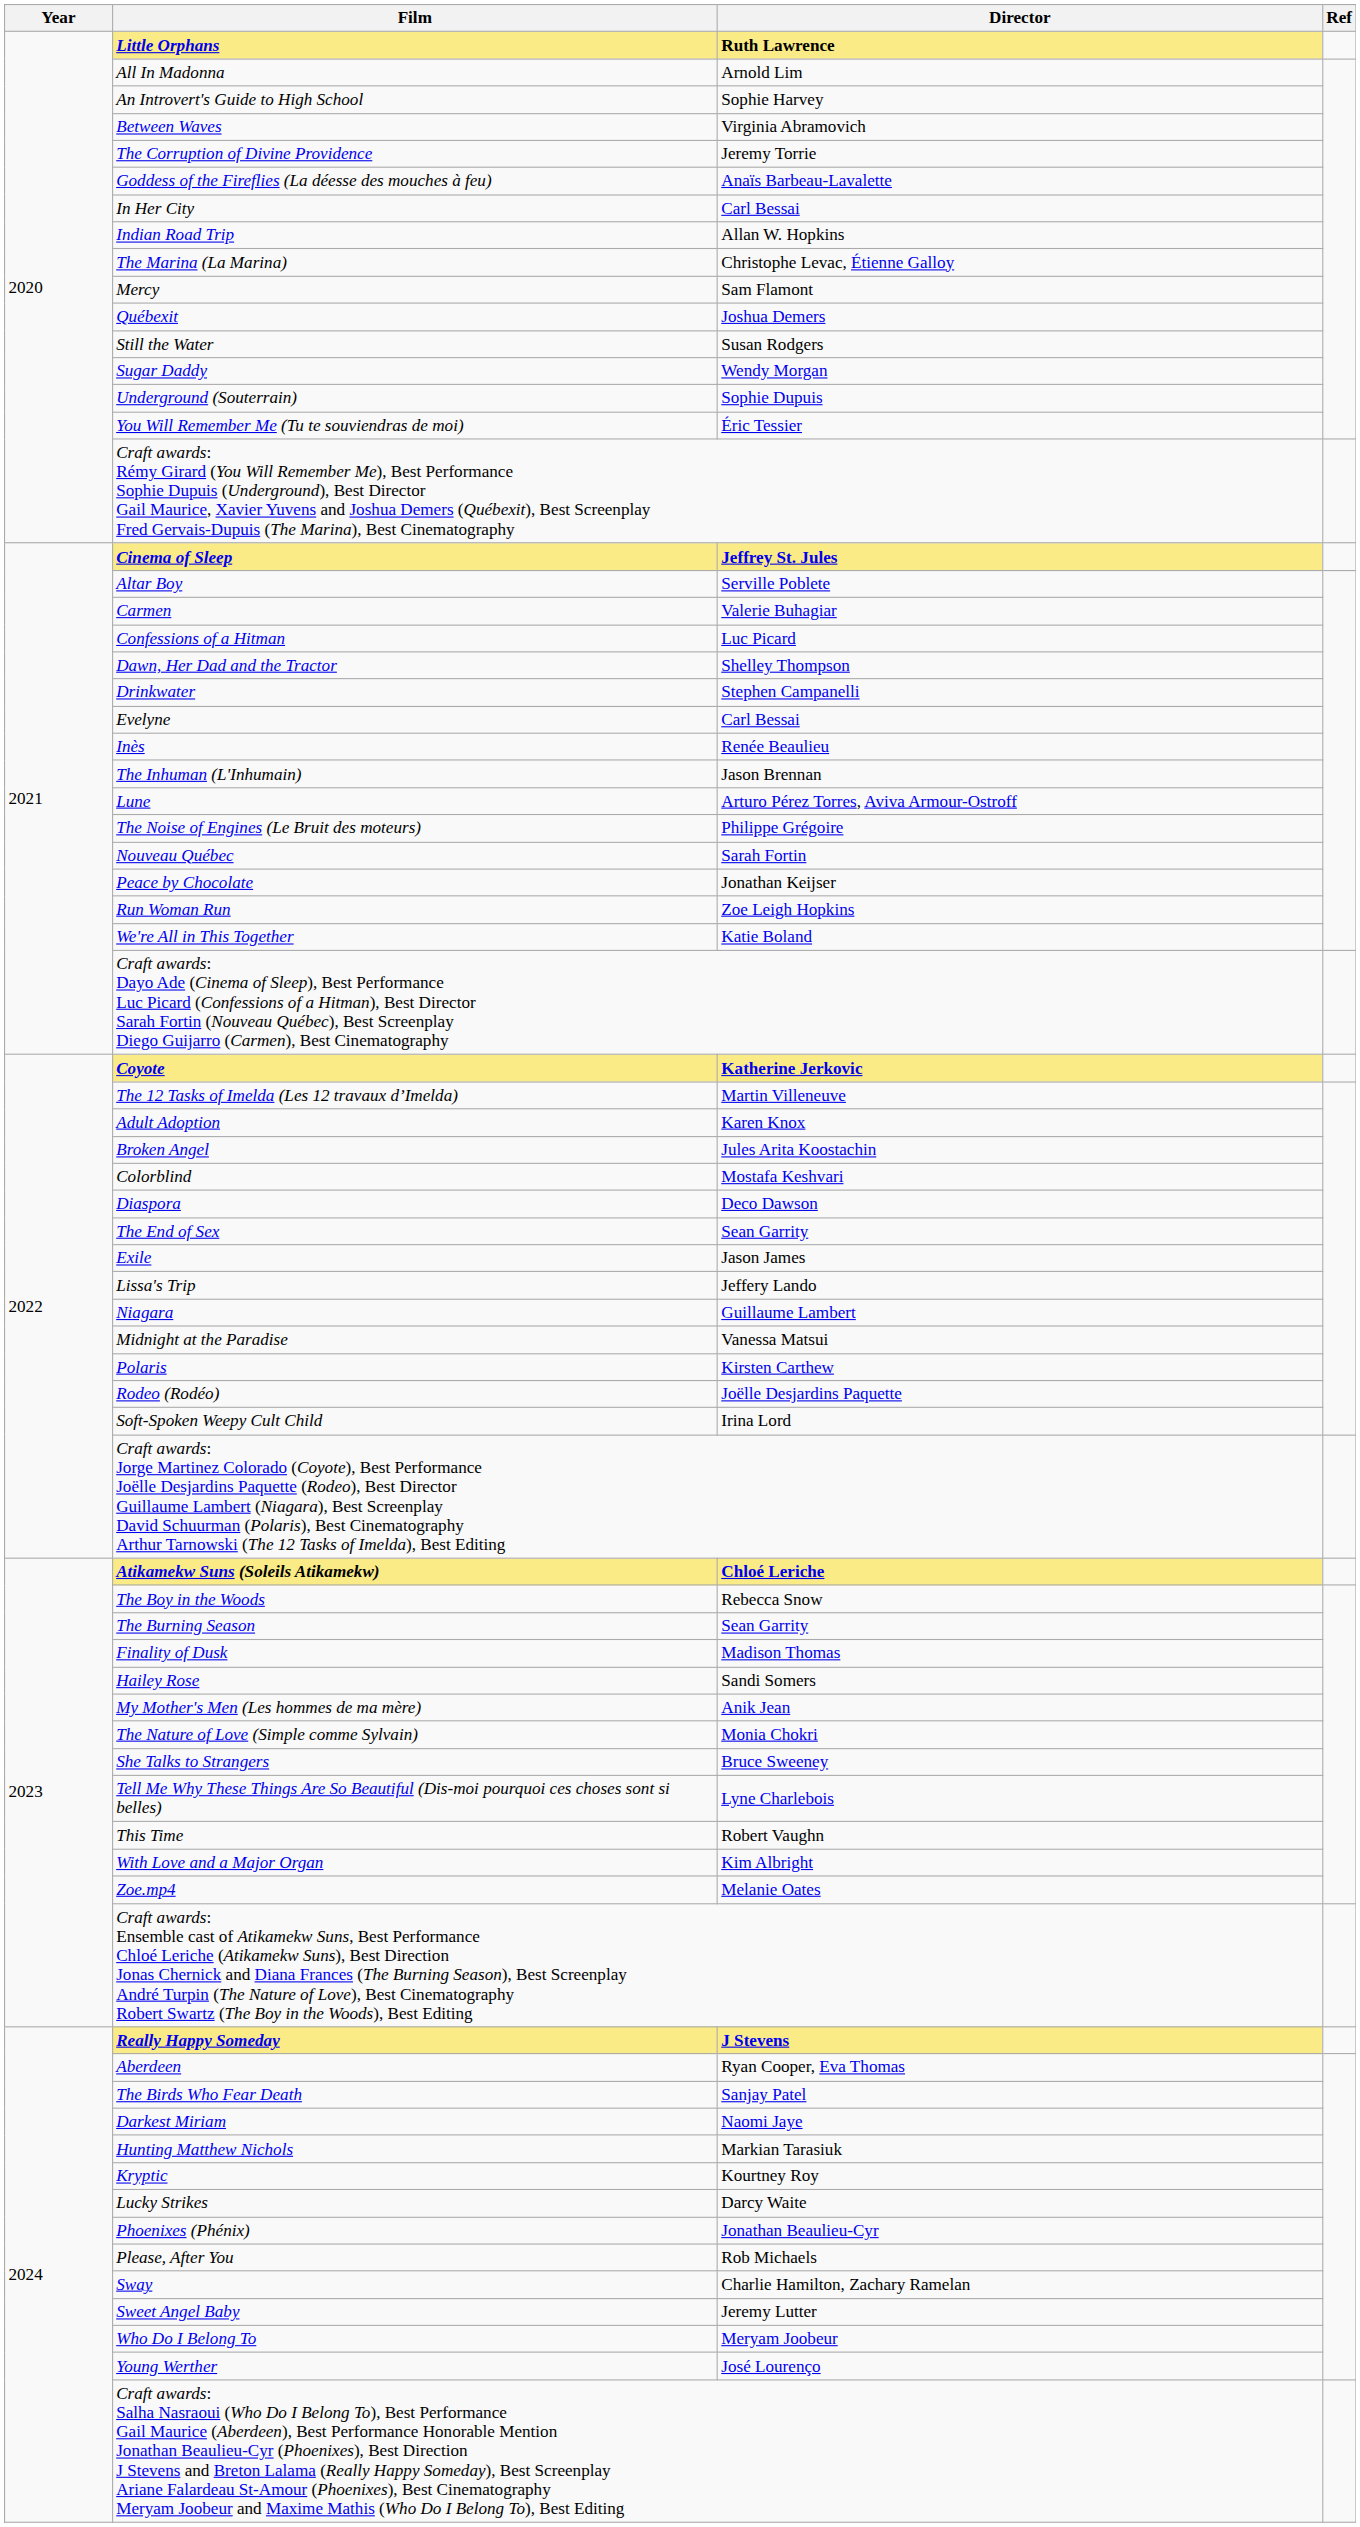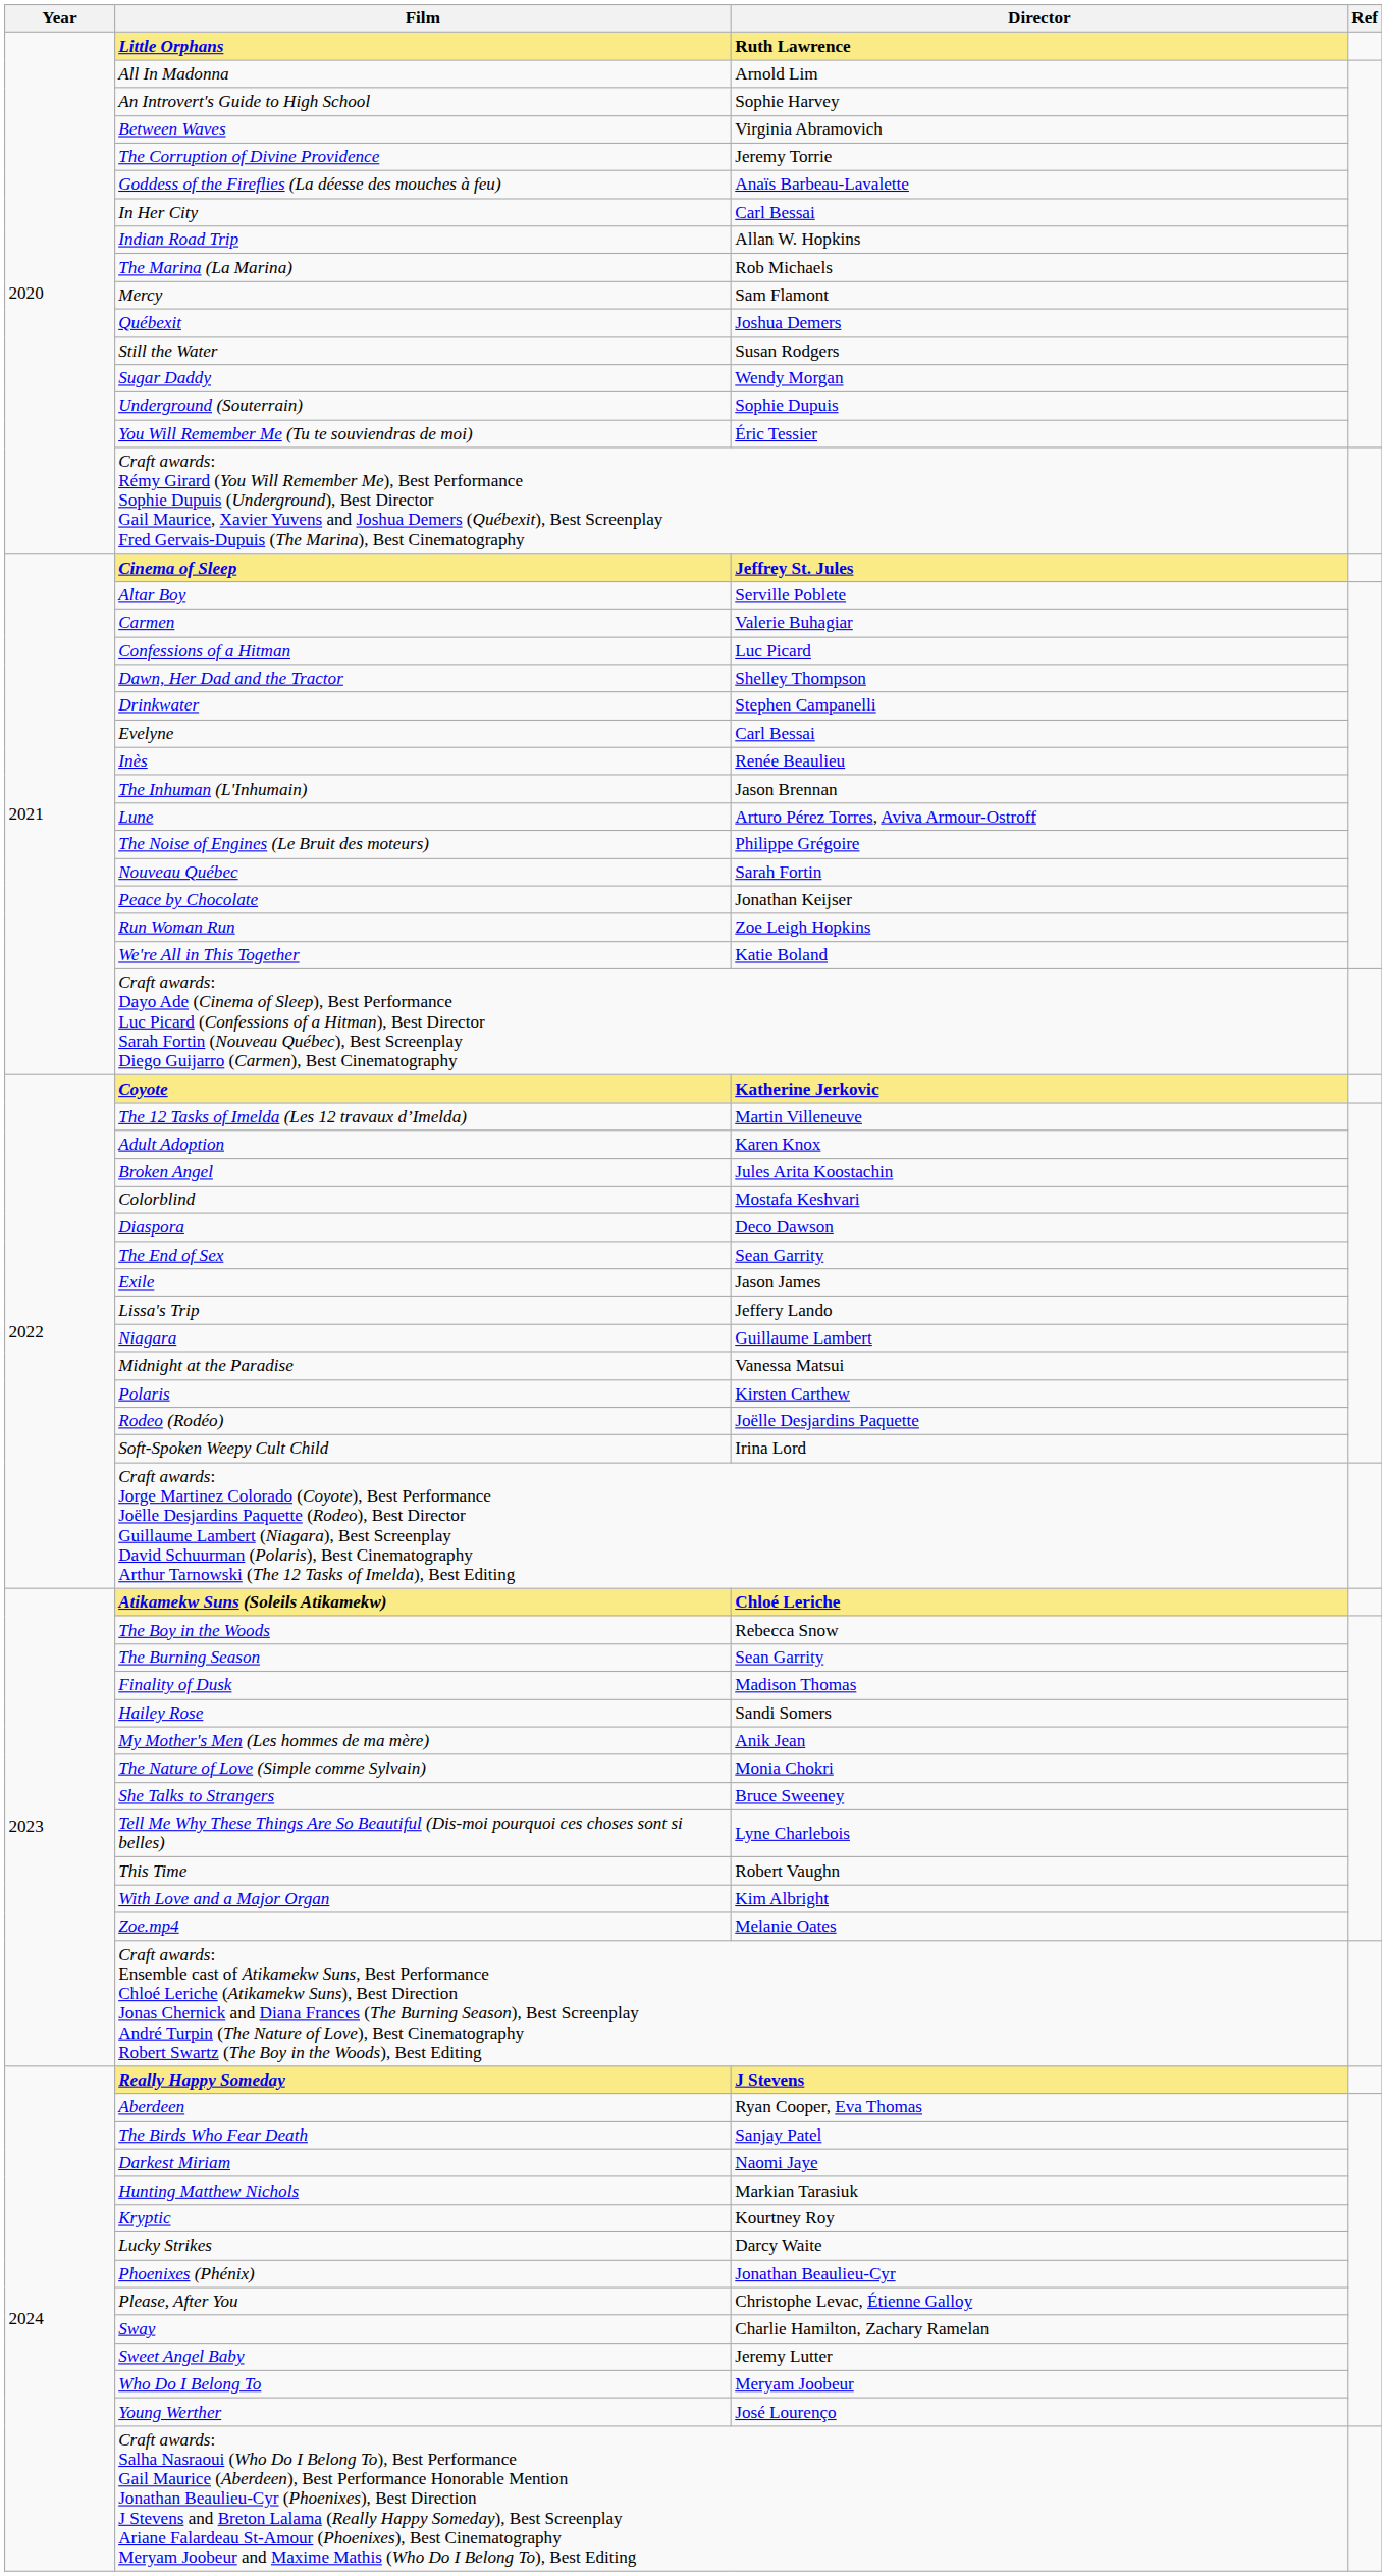The Marina (La Marina) | Director: Christophe Levac, Étienne Galloy -> Rob Michaels
Please, After You | Director: Rob Michaels -> Christophe Levac, Étienne Galloy
